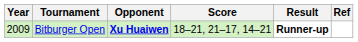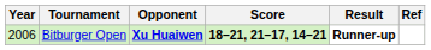Bitburger Open | Year: 2009 -> 2006
Bitburger Open | Score: normal -> bold
